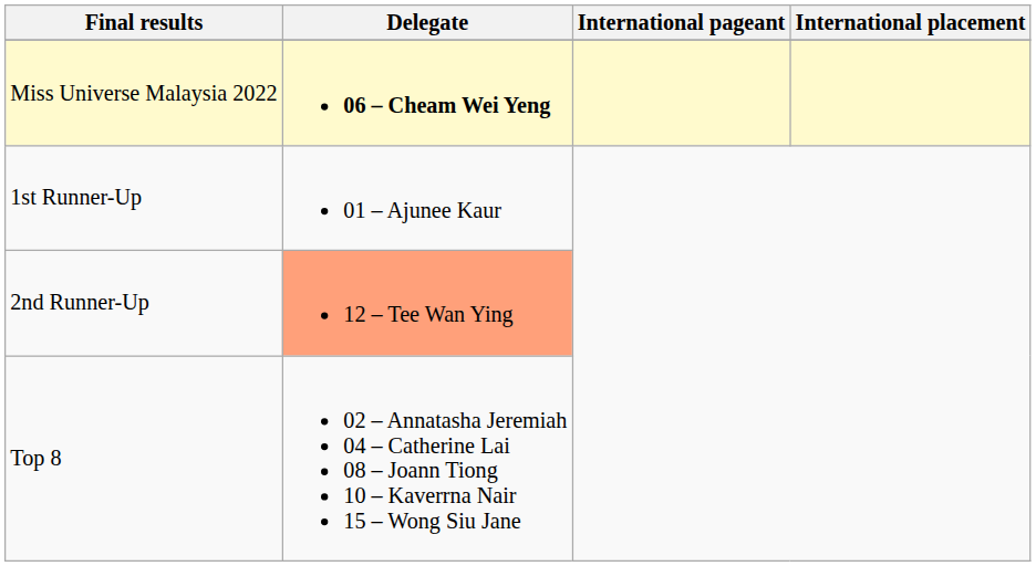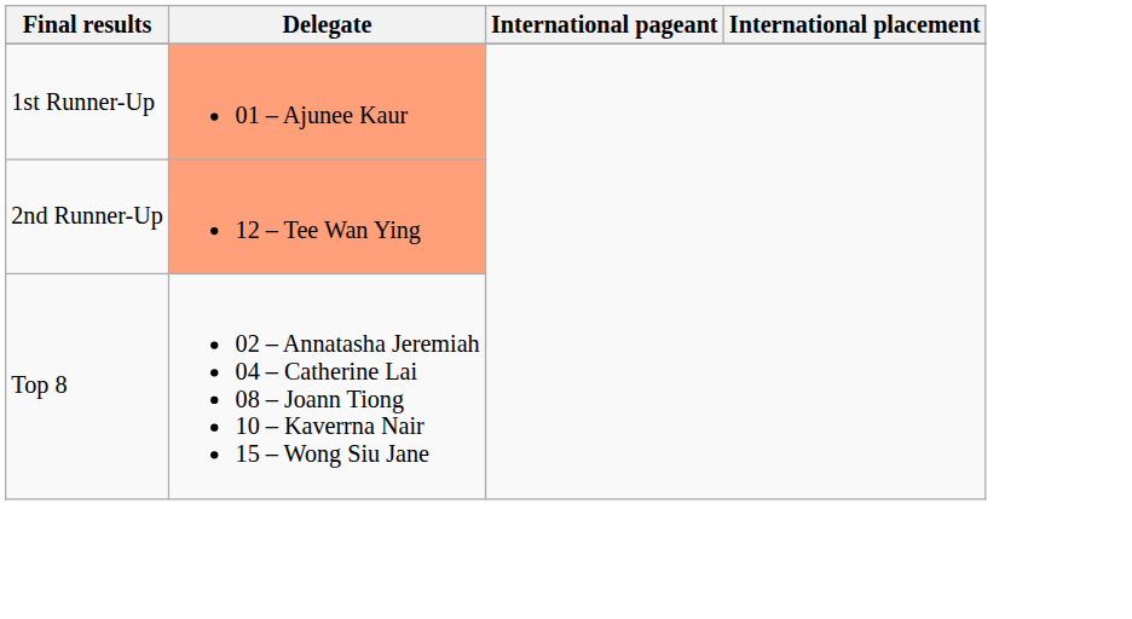- row: Miss Universe Malaysia 2022 | 06 – Cheam Wei Yeng
1st Runner-Up | Delegate: no background -> lightsalmon background
